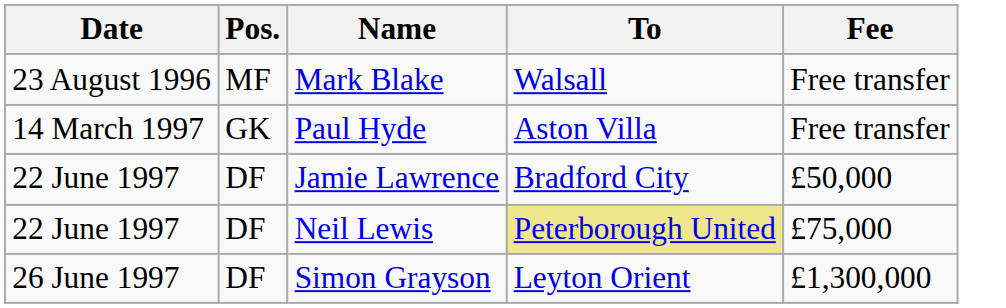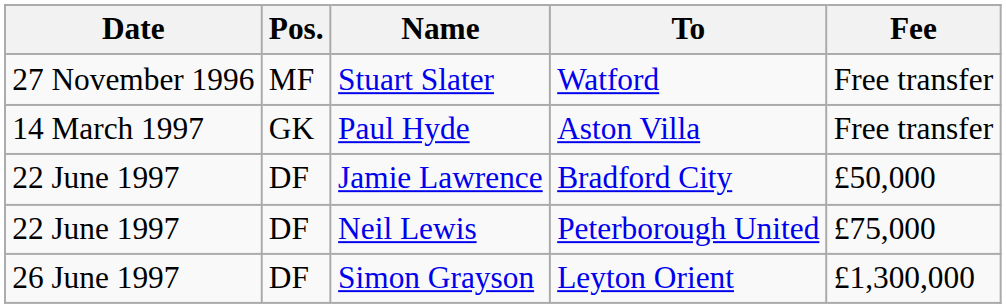- row: 23 August 1996 | MF | Mark Blake | Walsall | Free transfer
+ row: 27 November 1996 | MF | Stuart Slater | Watford | Free transfer
Neil Lewis | To: khaki background -> no background
